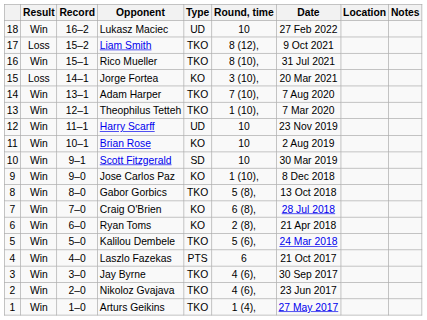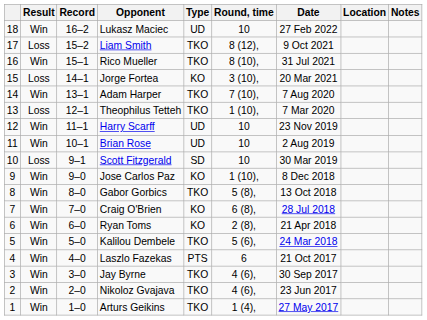Theophilus Tetteh | Result: Win -> Loss
Brian Rose | Type: KO -> UD
Scott Fitzgerald | Result: Win -> Loss
